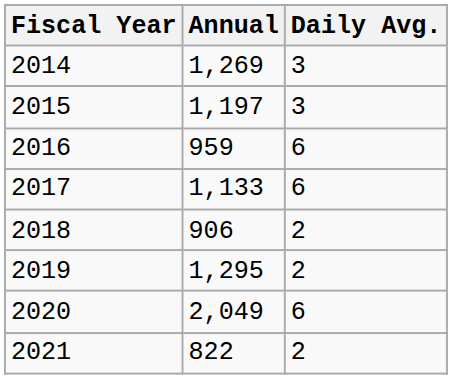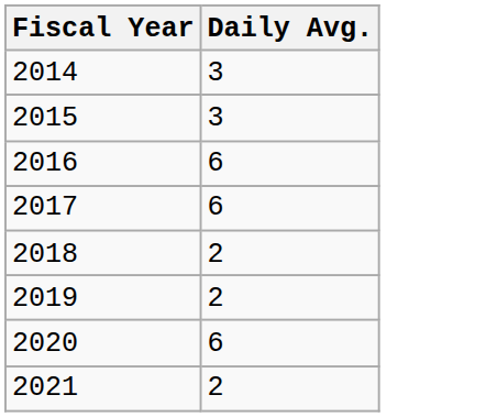- column: Annual | 1,269 | 1,197 | 959 | 1,133 | 906 | 1,295 | 2,049 | 822
